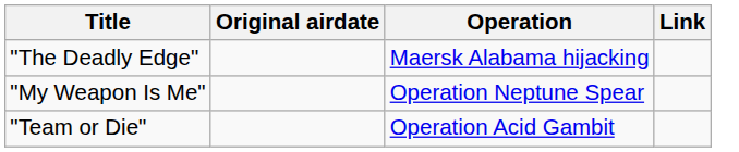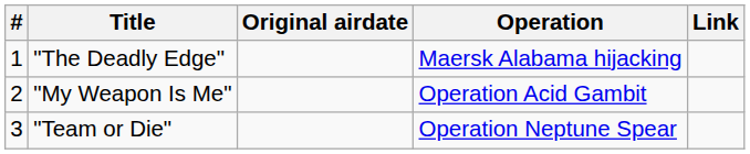+ column: # | 1 | 2 | 3
"My Weapon Is Me" | Operation: Operation Neptune Spear -> Operation Acid Gambit
"Team or Die" | Operation: Operation Acid Gambit -> Operation Neptune Spear
